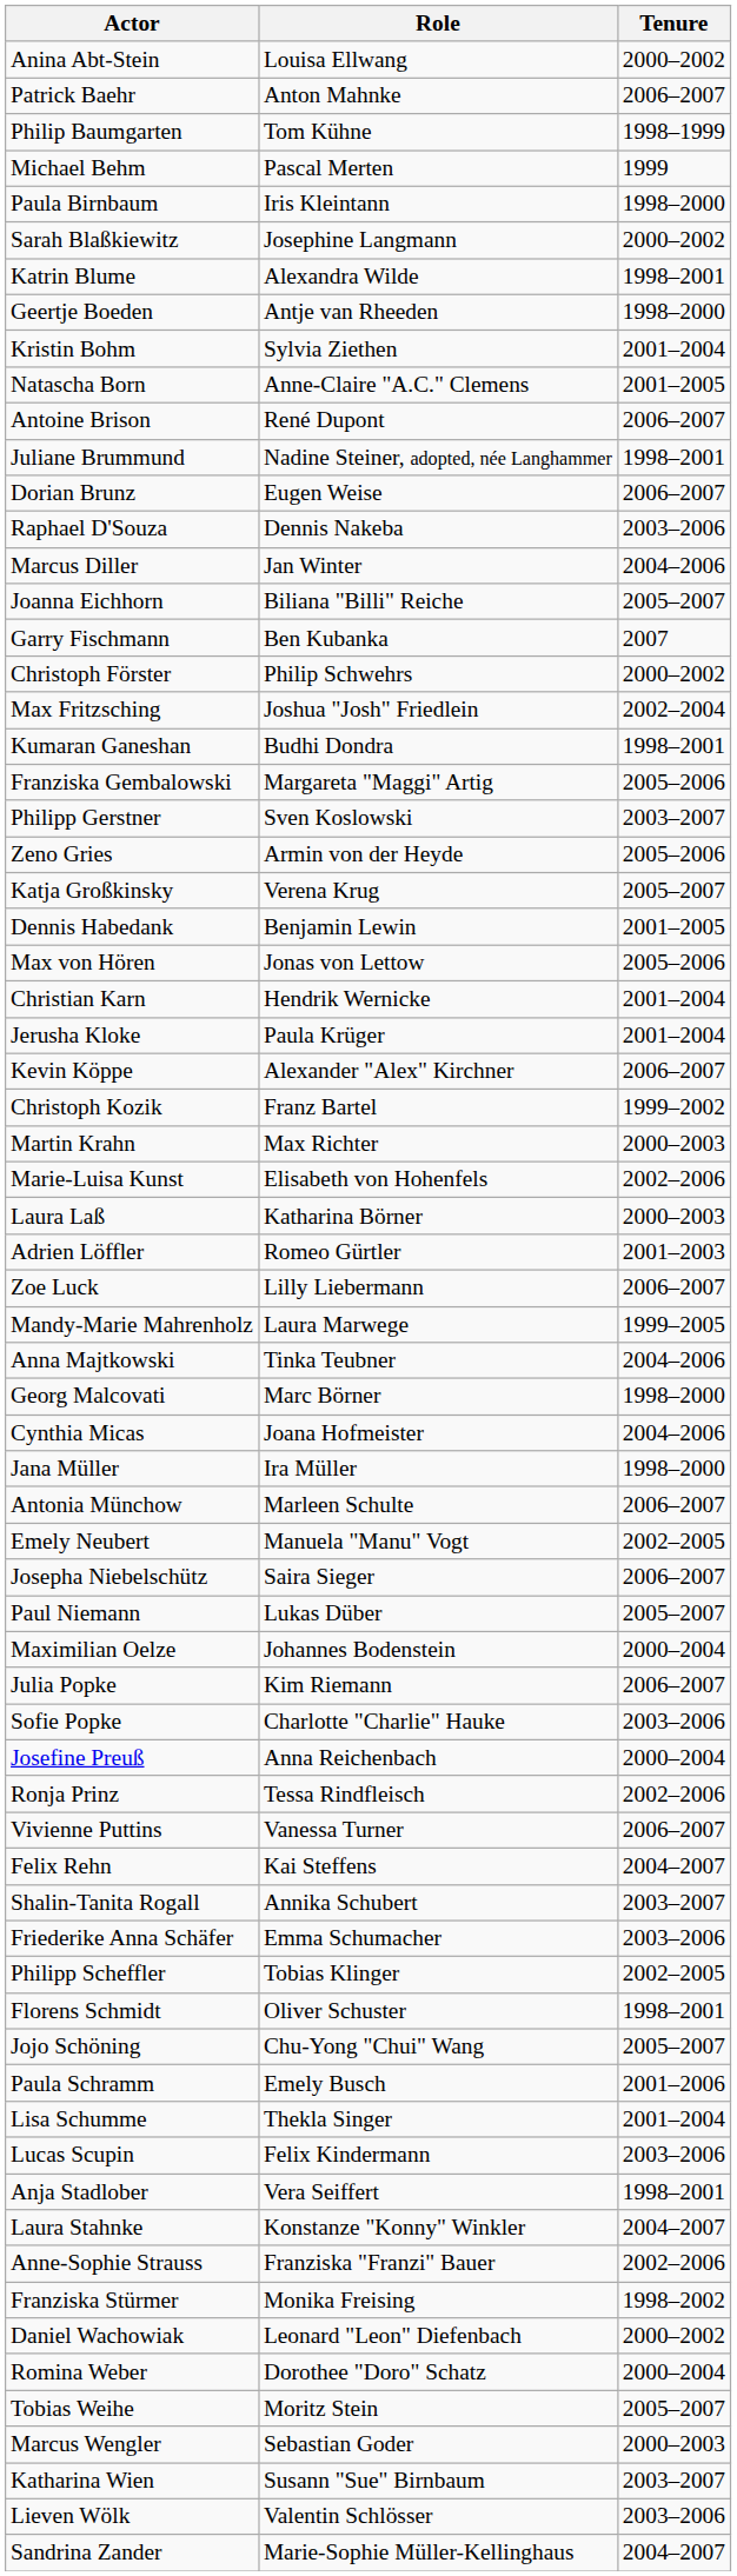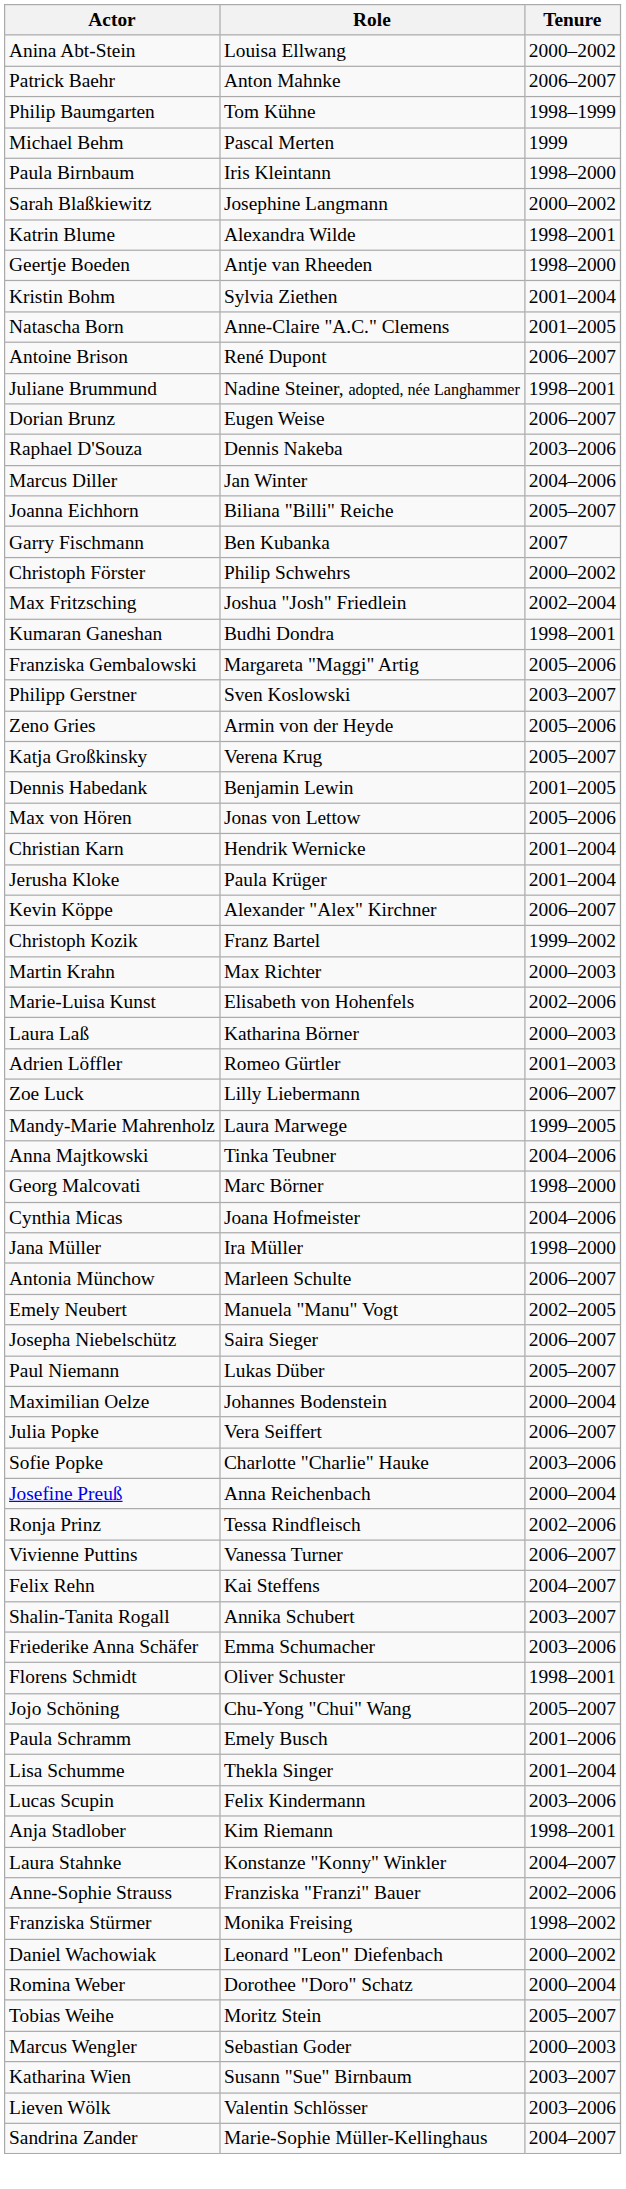Julia Popke | Role: Kim Riemann -> Vera Seiffert
- row: Philipp Scheffler | Tobias Klinger | 2002–2005
Anja Stadlober | Role: Vera Seiffert -> Kim Riemann
